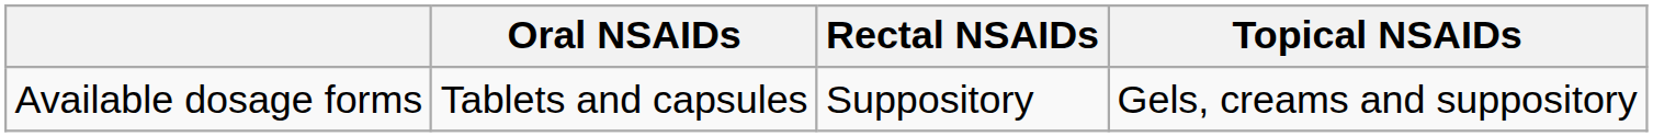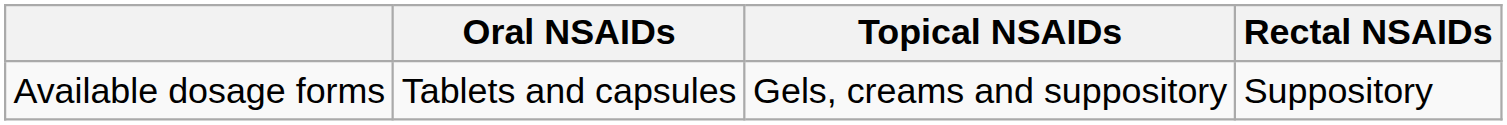columns swapped: Rectal NSAIDs <-> Topical NSAIDs
